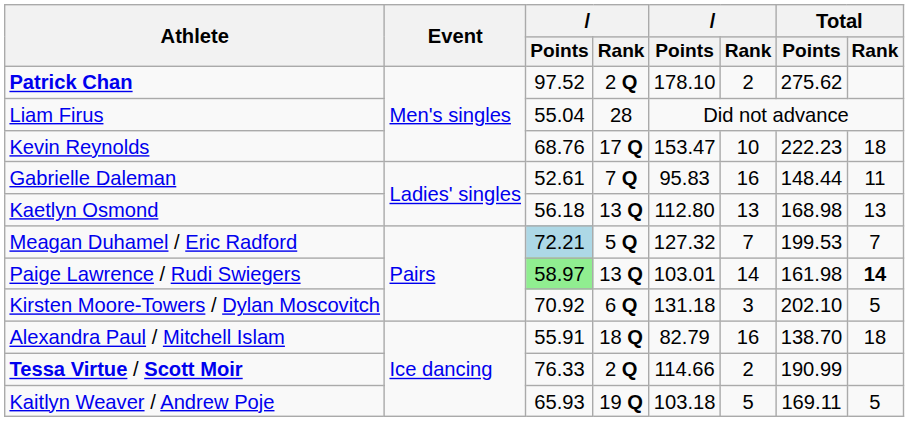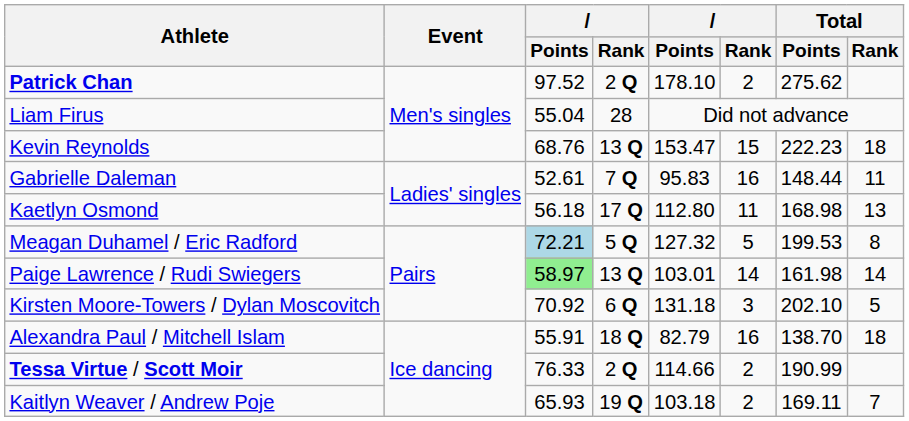Kevin Reynolds | column 4: 17 Q -> 13 Q
Kevin Reynolds | column 6: 10 -> 15
Kaetlyn Osmond | column 4: 13 Q -> 17 Q
Kaetlyn Osmond | column 6: 13 -> 11
Meagan Duhamel / Eric Radford | column 6: 7 -> 5
Meagan Duhamel / Eric Radford | Total / Rank: 7 -> 8
Paige Lawrence / Rudi Swiegers | Total / Rank: bold -> normal
Kaitlyn Weaver / Andrew Poje | column 6: 5 -> 2
Kaitlyn Weaver / Andrew Poje | Total / Rank: 5 -> 7
